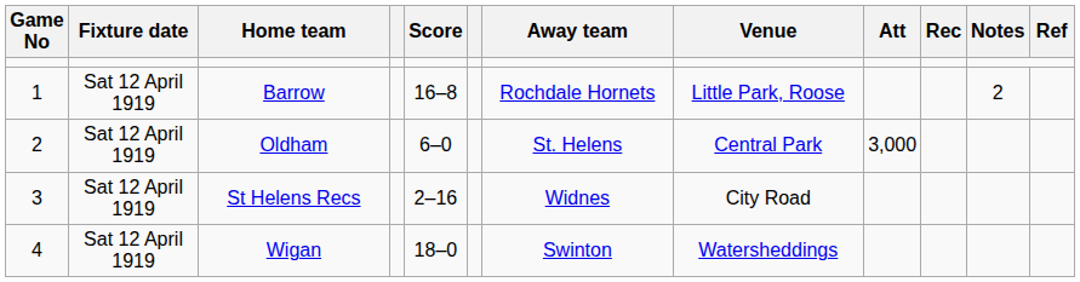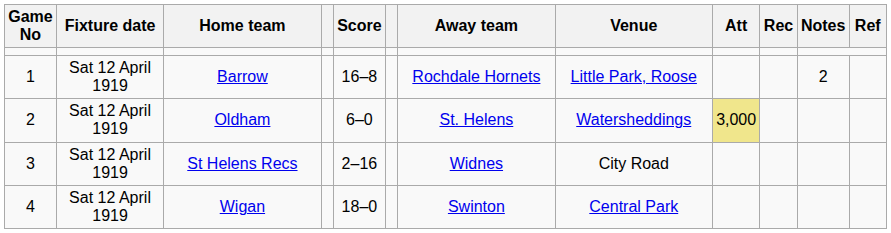Oldham | Venue: Central Park -> Watersheddings
Oldham | Att: no background -> khaki background
Wigan | Venue: Watersheddings -> Central Park
